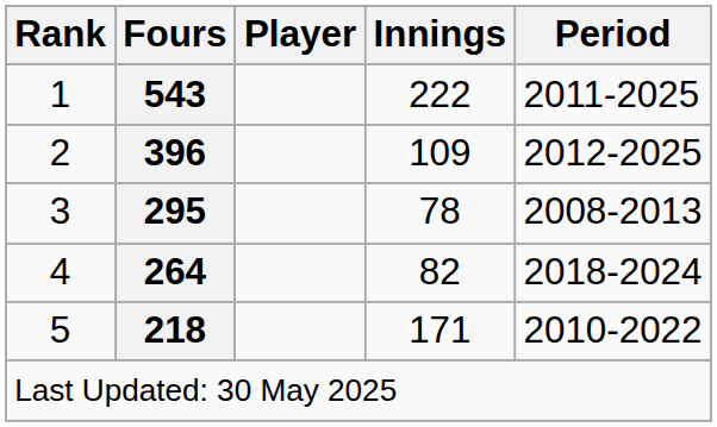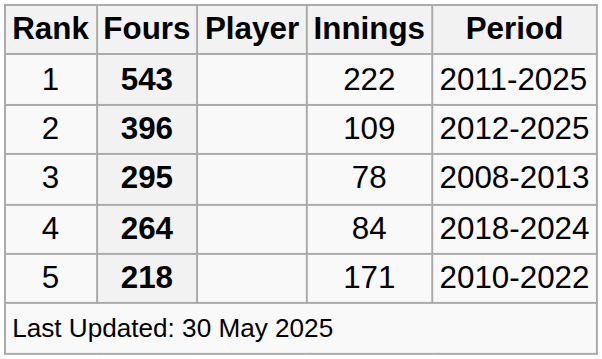4 | Innings: 82 -> 84
